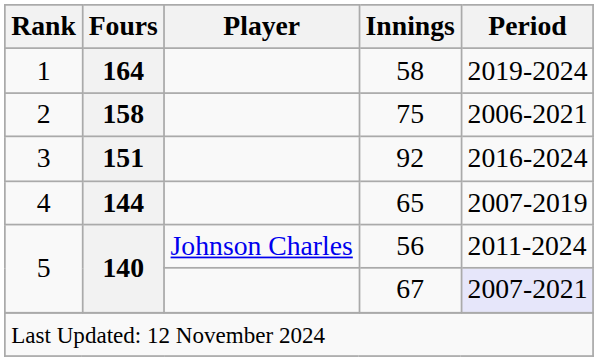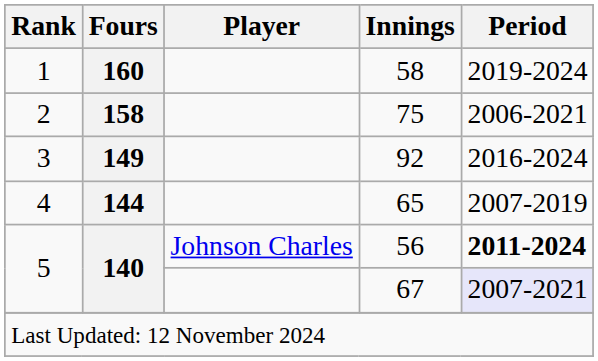58 | Fours: 164 -> 160
92 | Fours: 151 -> 149
56 | Period: normal -> bold
